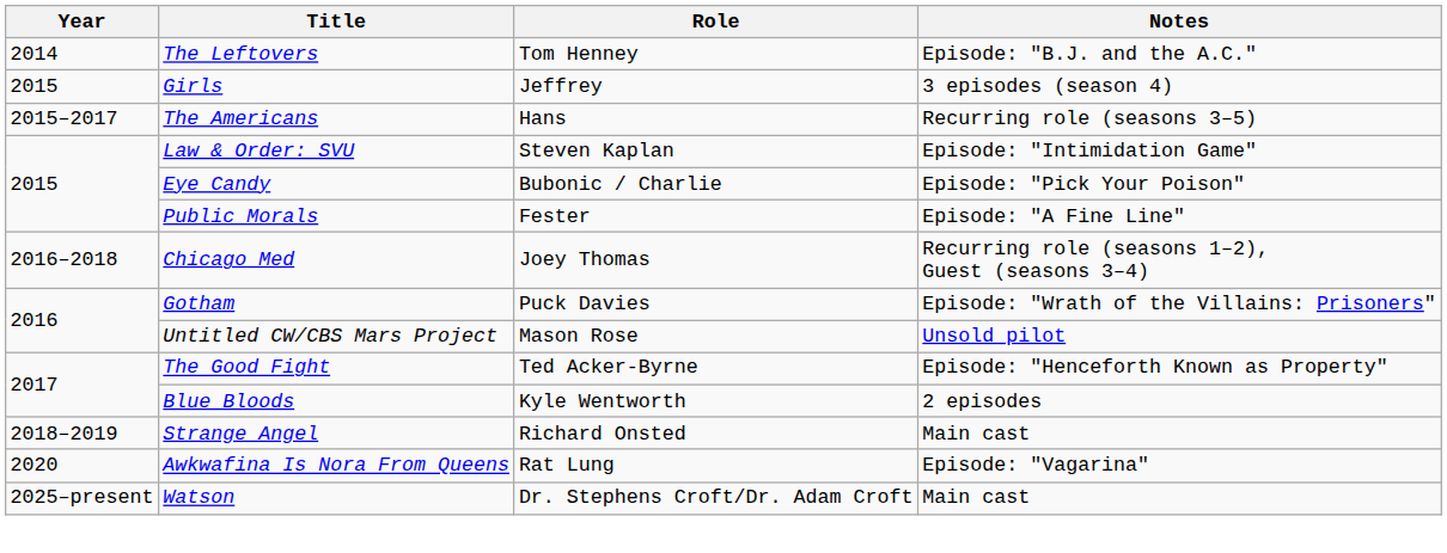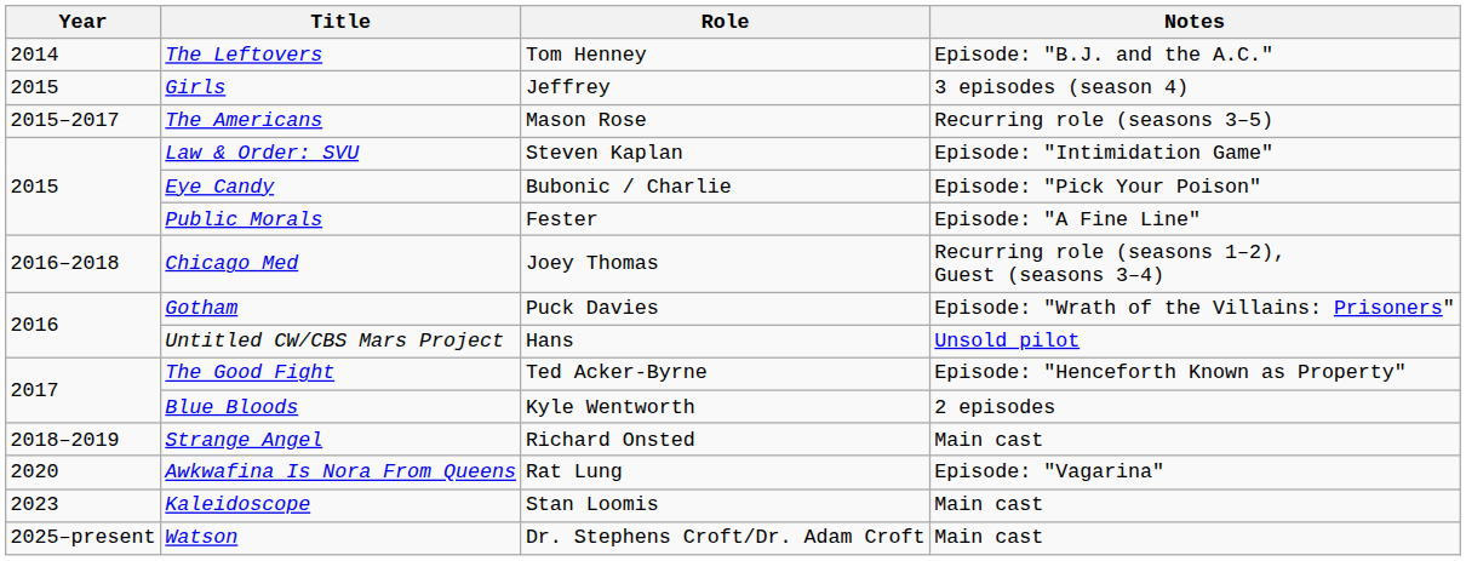The Americans | Role: Hans -> Mason Rose
Untitled CW/CBS Mars Project | Role: Mason Rose -> Hans
+ row: 2023 | Kaleidoscope | Stan Loomis | Main cast
